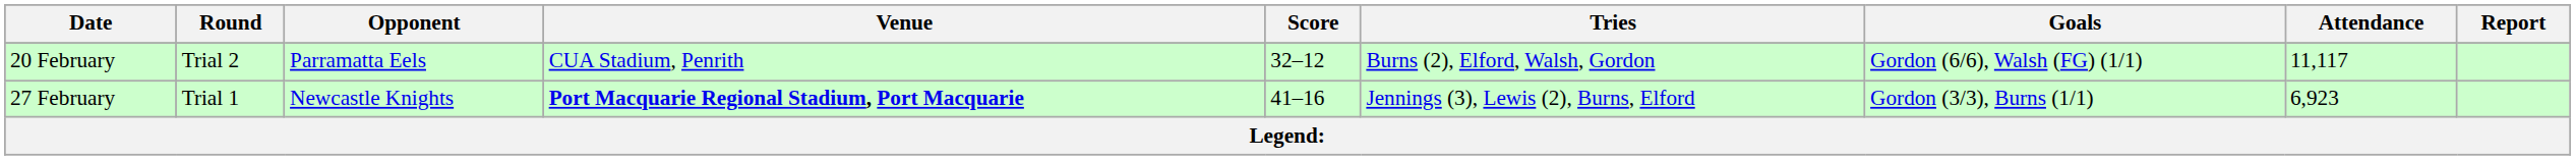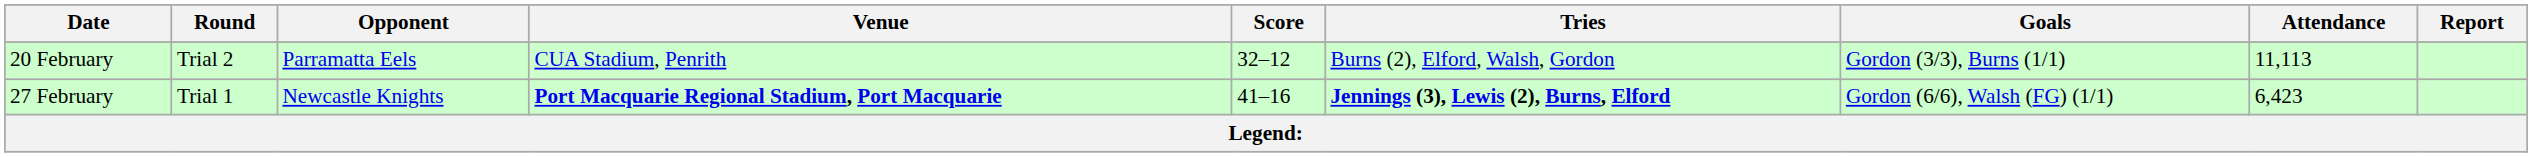20 February | Goals: Gordon (6/6), Walsh (FG) (1/1) -> Gordon (3/3), Burns (1/1)
20 February | Attendance: 11,117 -> 11,113
27 February | Tries: normal -> bold
27 February | Goals: Gordon (3/3), Burns (1/1) -> Gordon (6/6), Walsh (FG) (1/1)
27 February | Attendance: 6,923 -> 6,423
